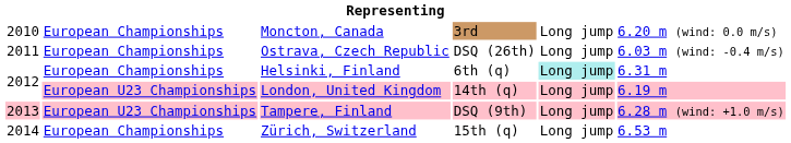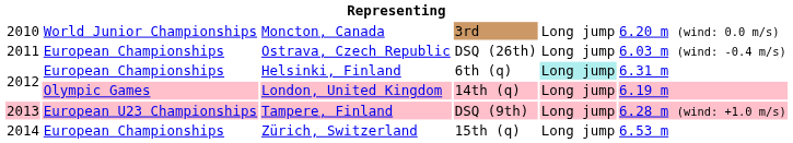Moncton, Canada | column 2: European Championships -> World Junior Championships
London, United Kingdom | column 2: European U23 Championships -> Olympic Games
